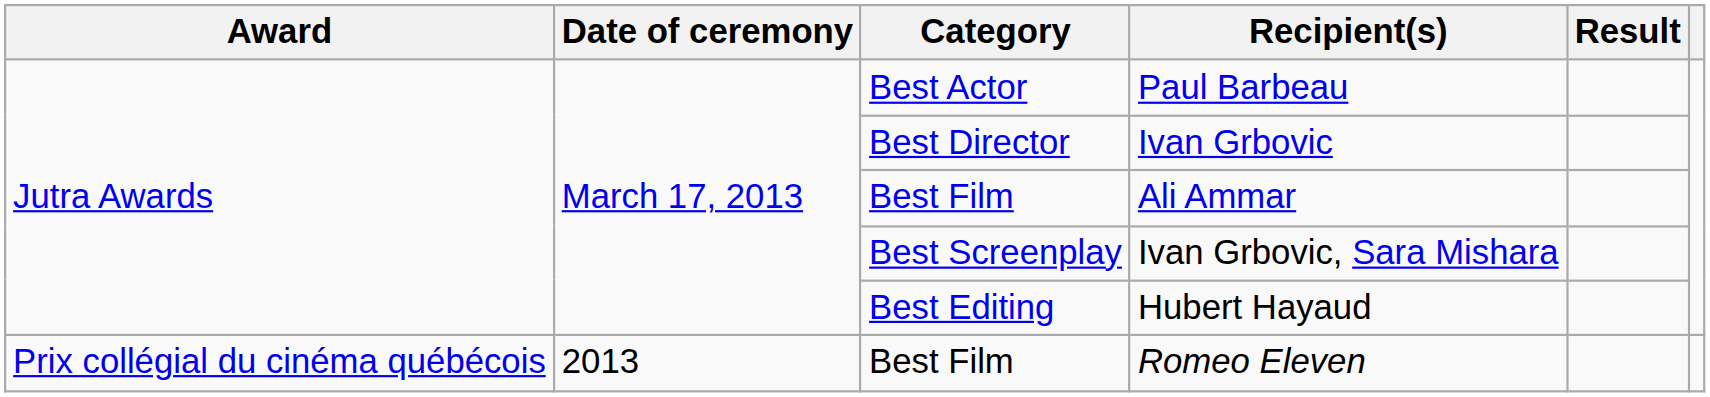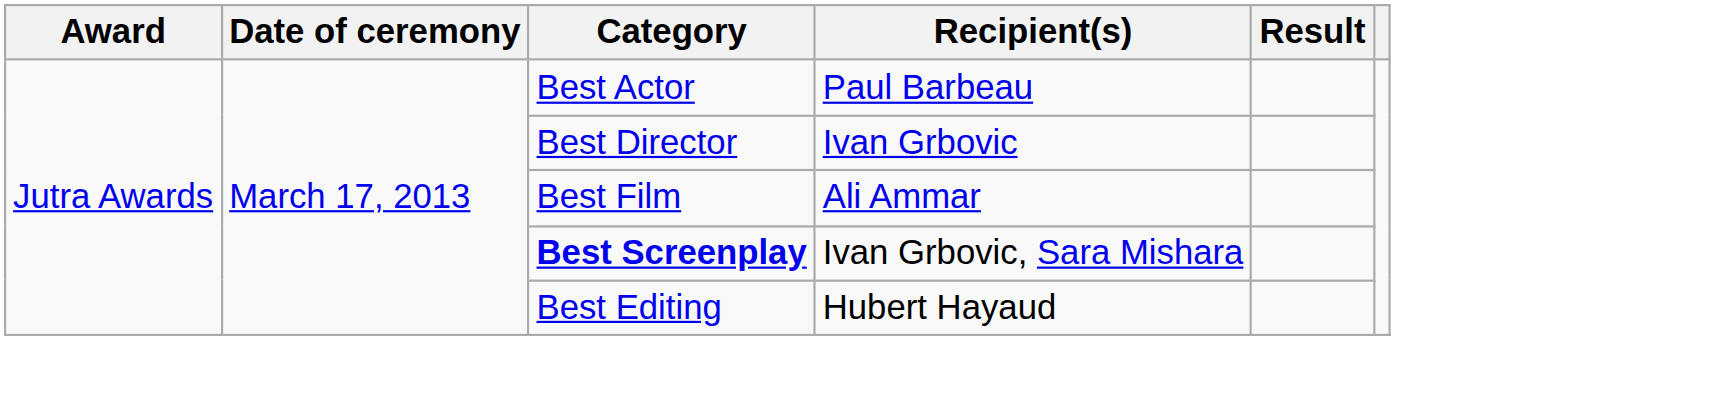Ivan Grbovic, Sara Mishara | Category: normal -> bold
- row: Prix collégial du cinéma québécois | 2013 | Best Film | Romeo Eleven
